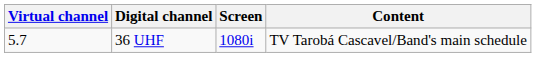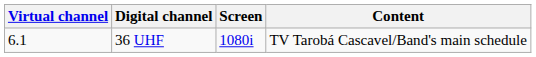36 UHF | Virtual channel: 5.7 -> 6.1
